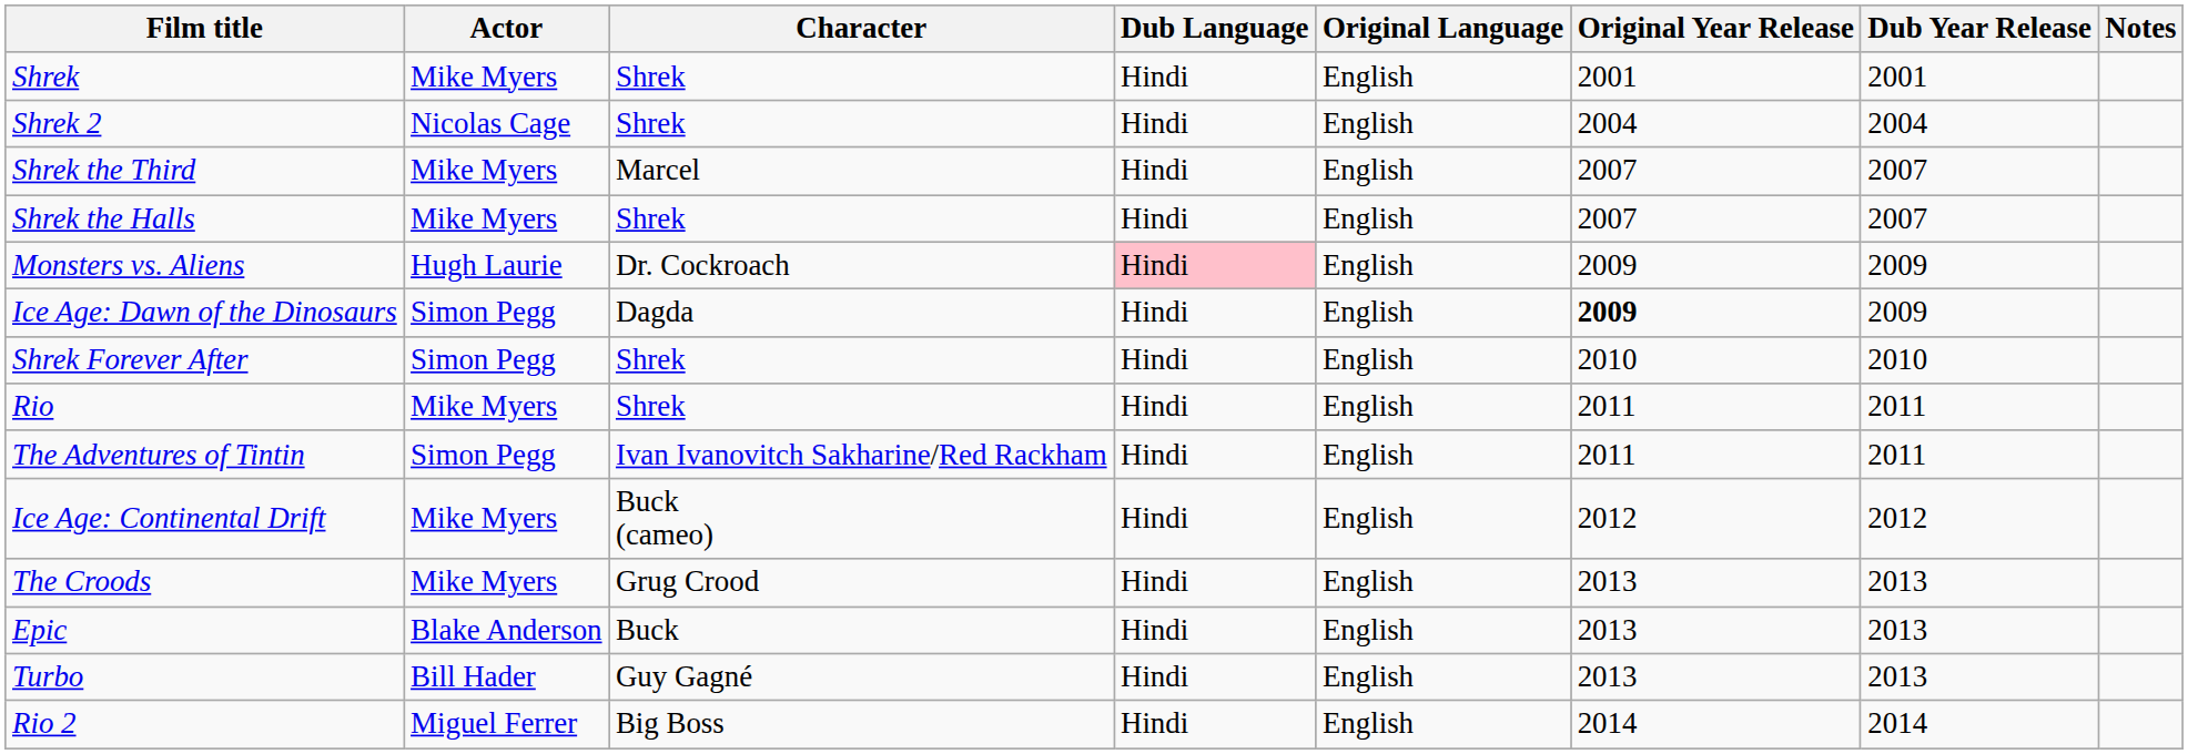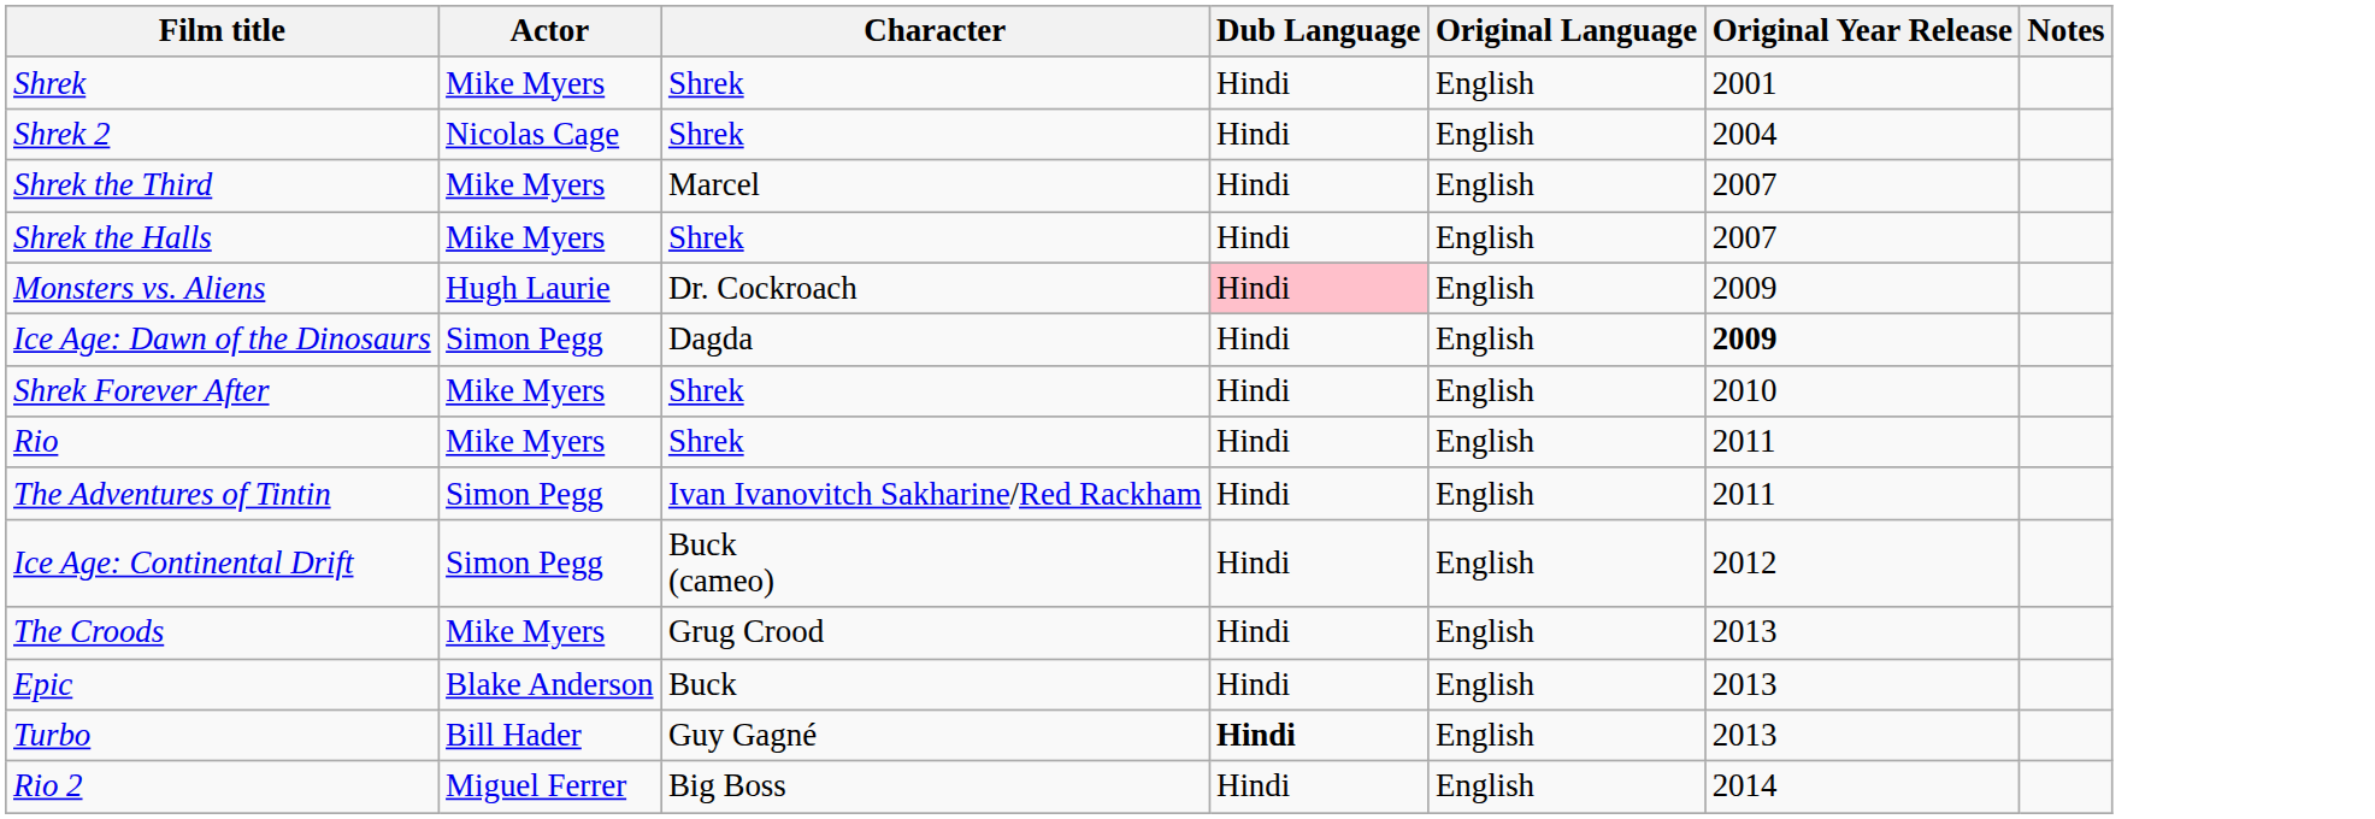- column: Dub Year Release | 2001 | 2004 | 2007 | 2007 | 2009 | 2009 | 2010 | 2011 | 2011 | 2012 | 2013 | 2013 | 2013 | 2014
Shrek Forever After | Actor: Simon Pegg -> Mike Myers
Ice Age: Continental Drift | Actor: Mike Myers -> Simon Pegg
Turbo | Dub Language: normal -> bold
